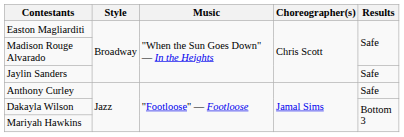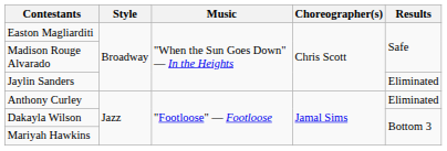Jaylin Sanders | Results: Safe -> Eliminated
Anthony Curley | Results: Safe -> Eliminated
